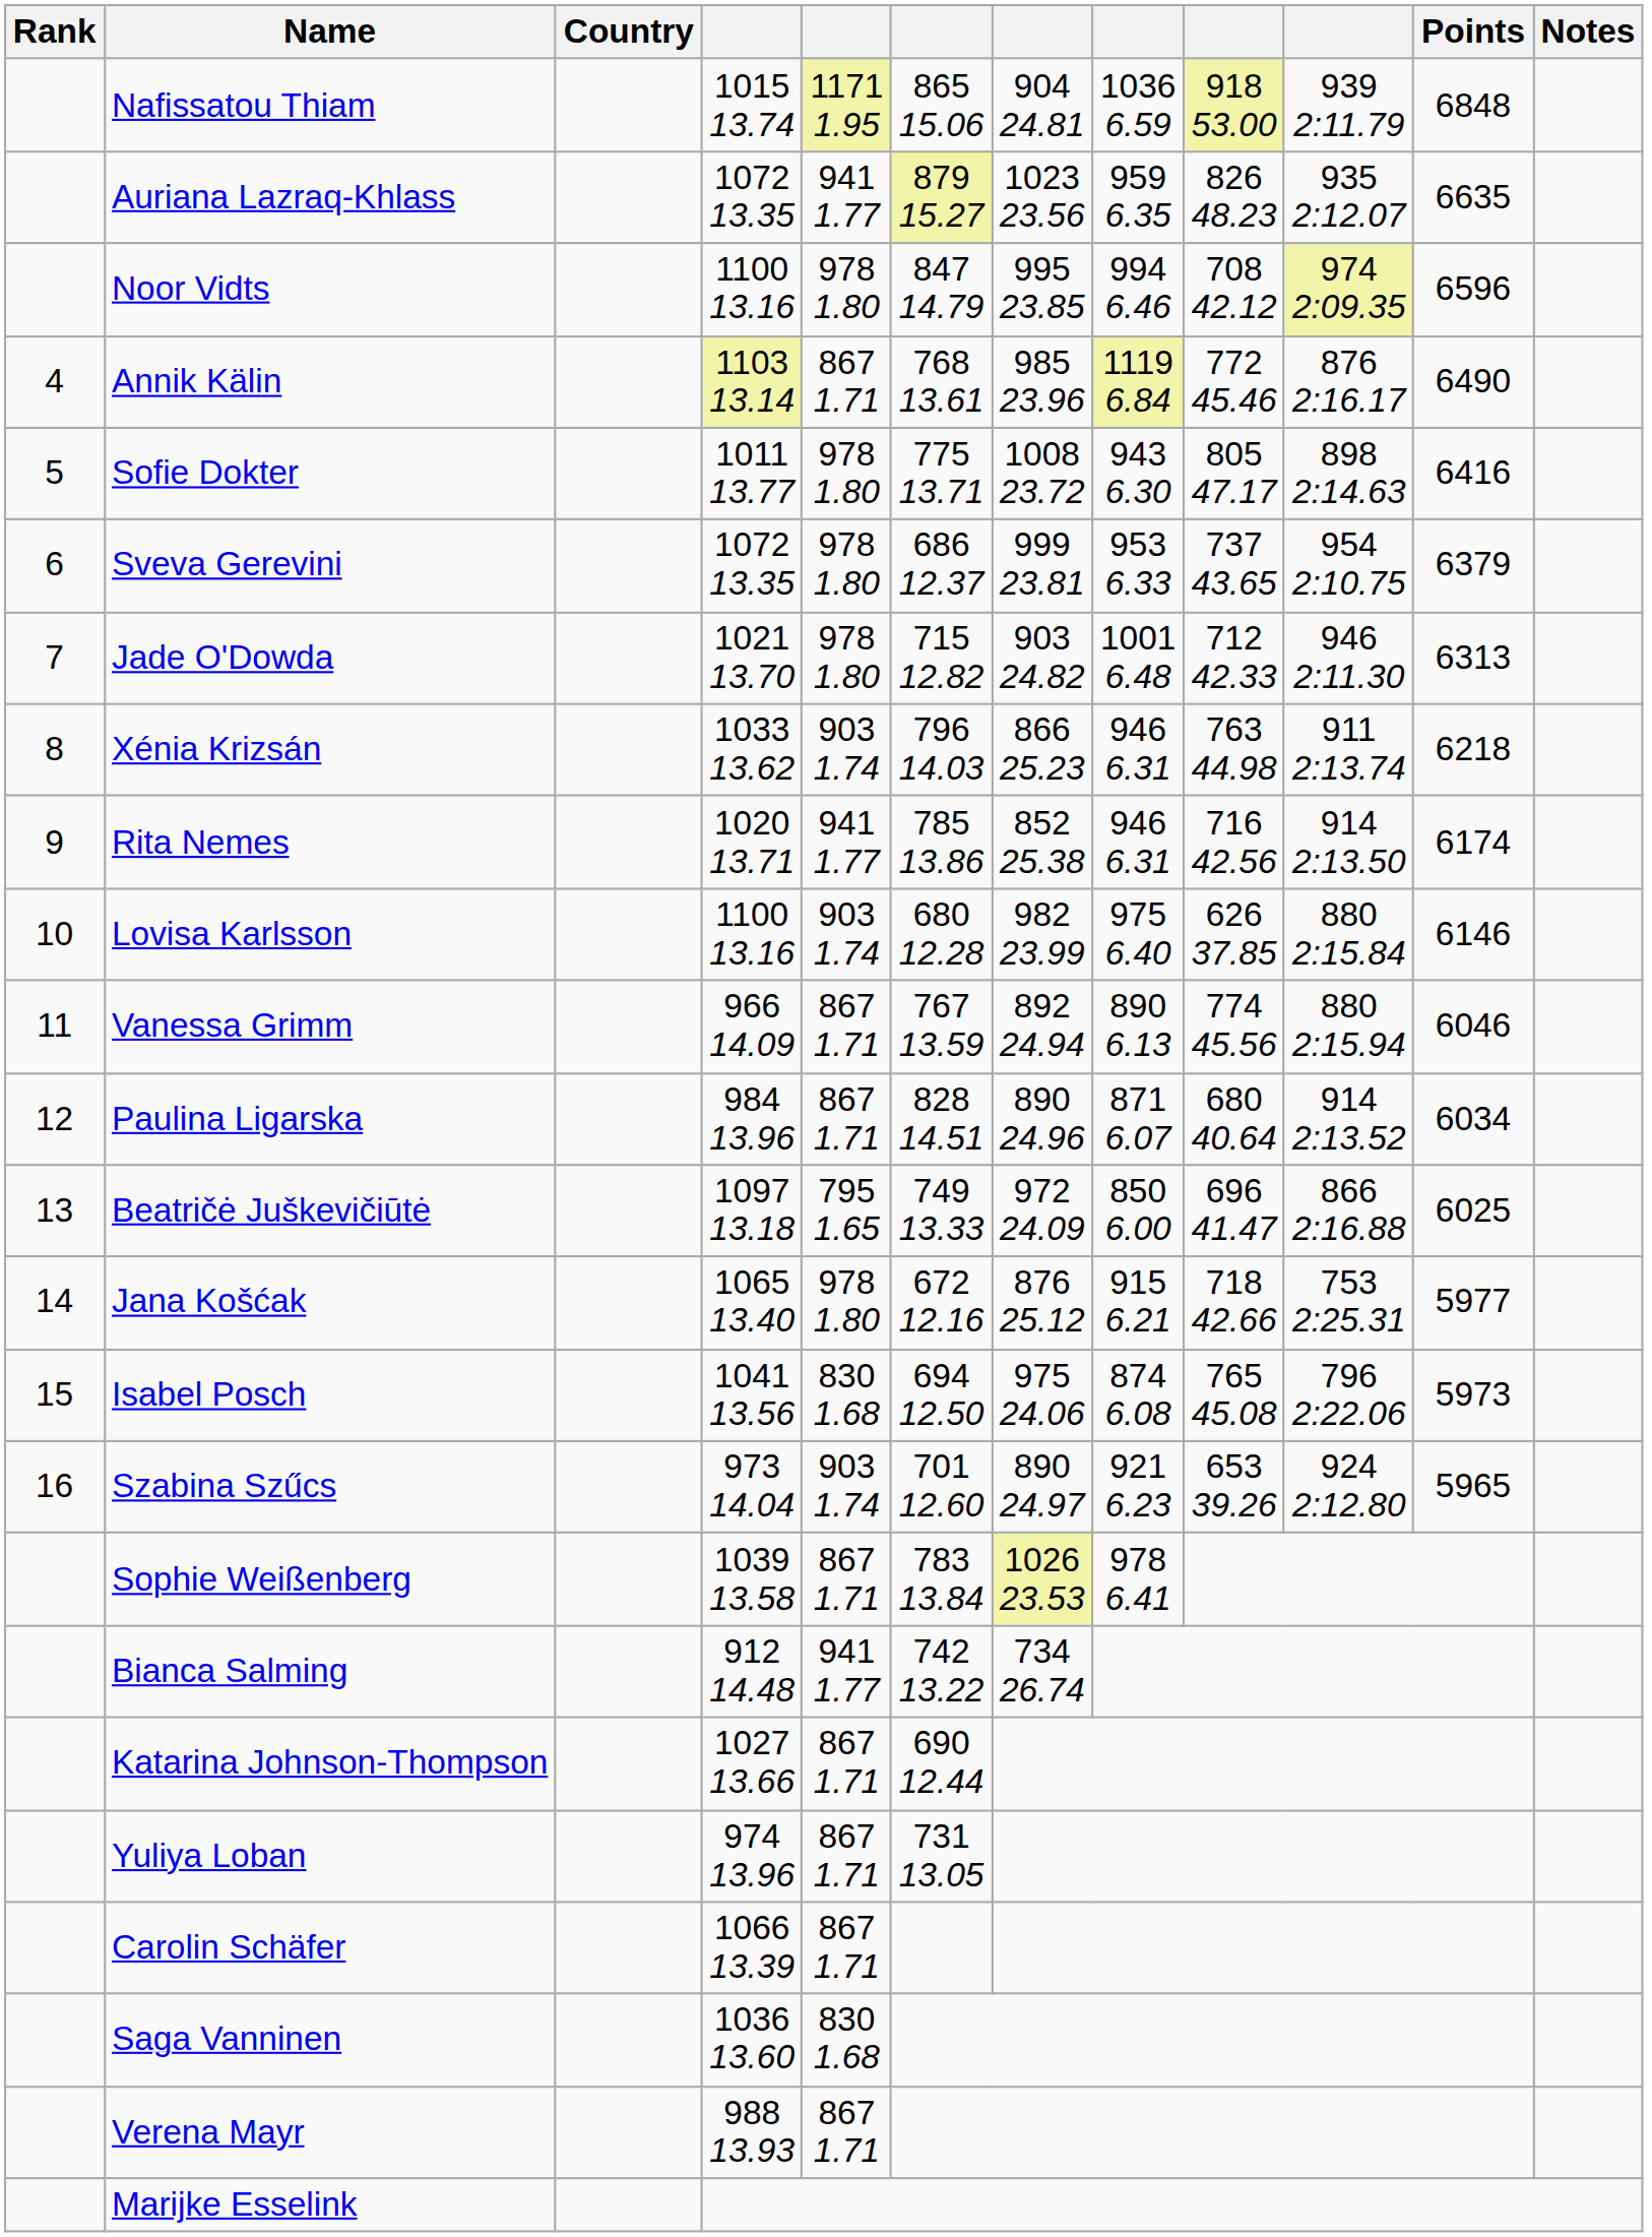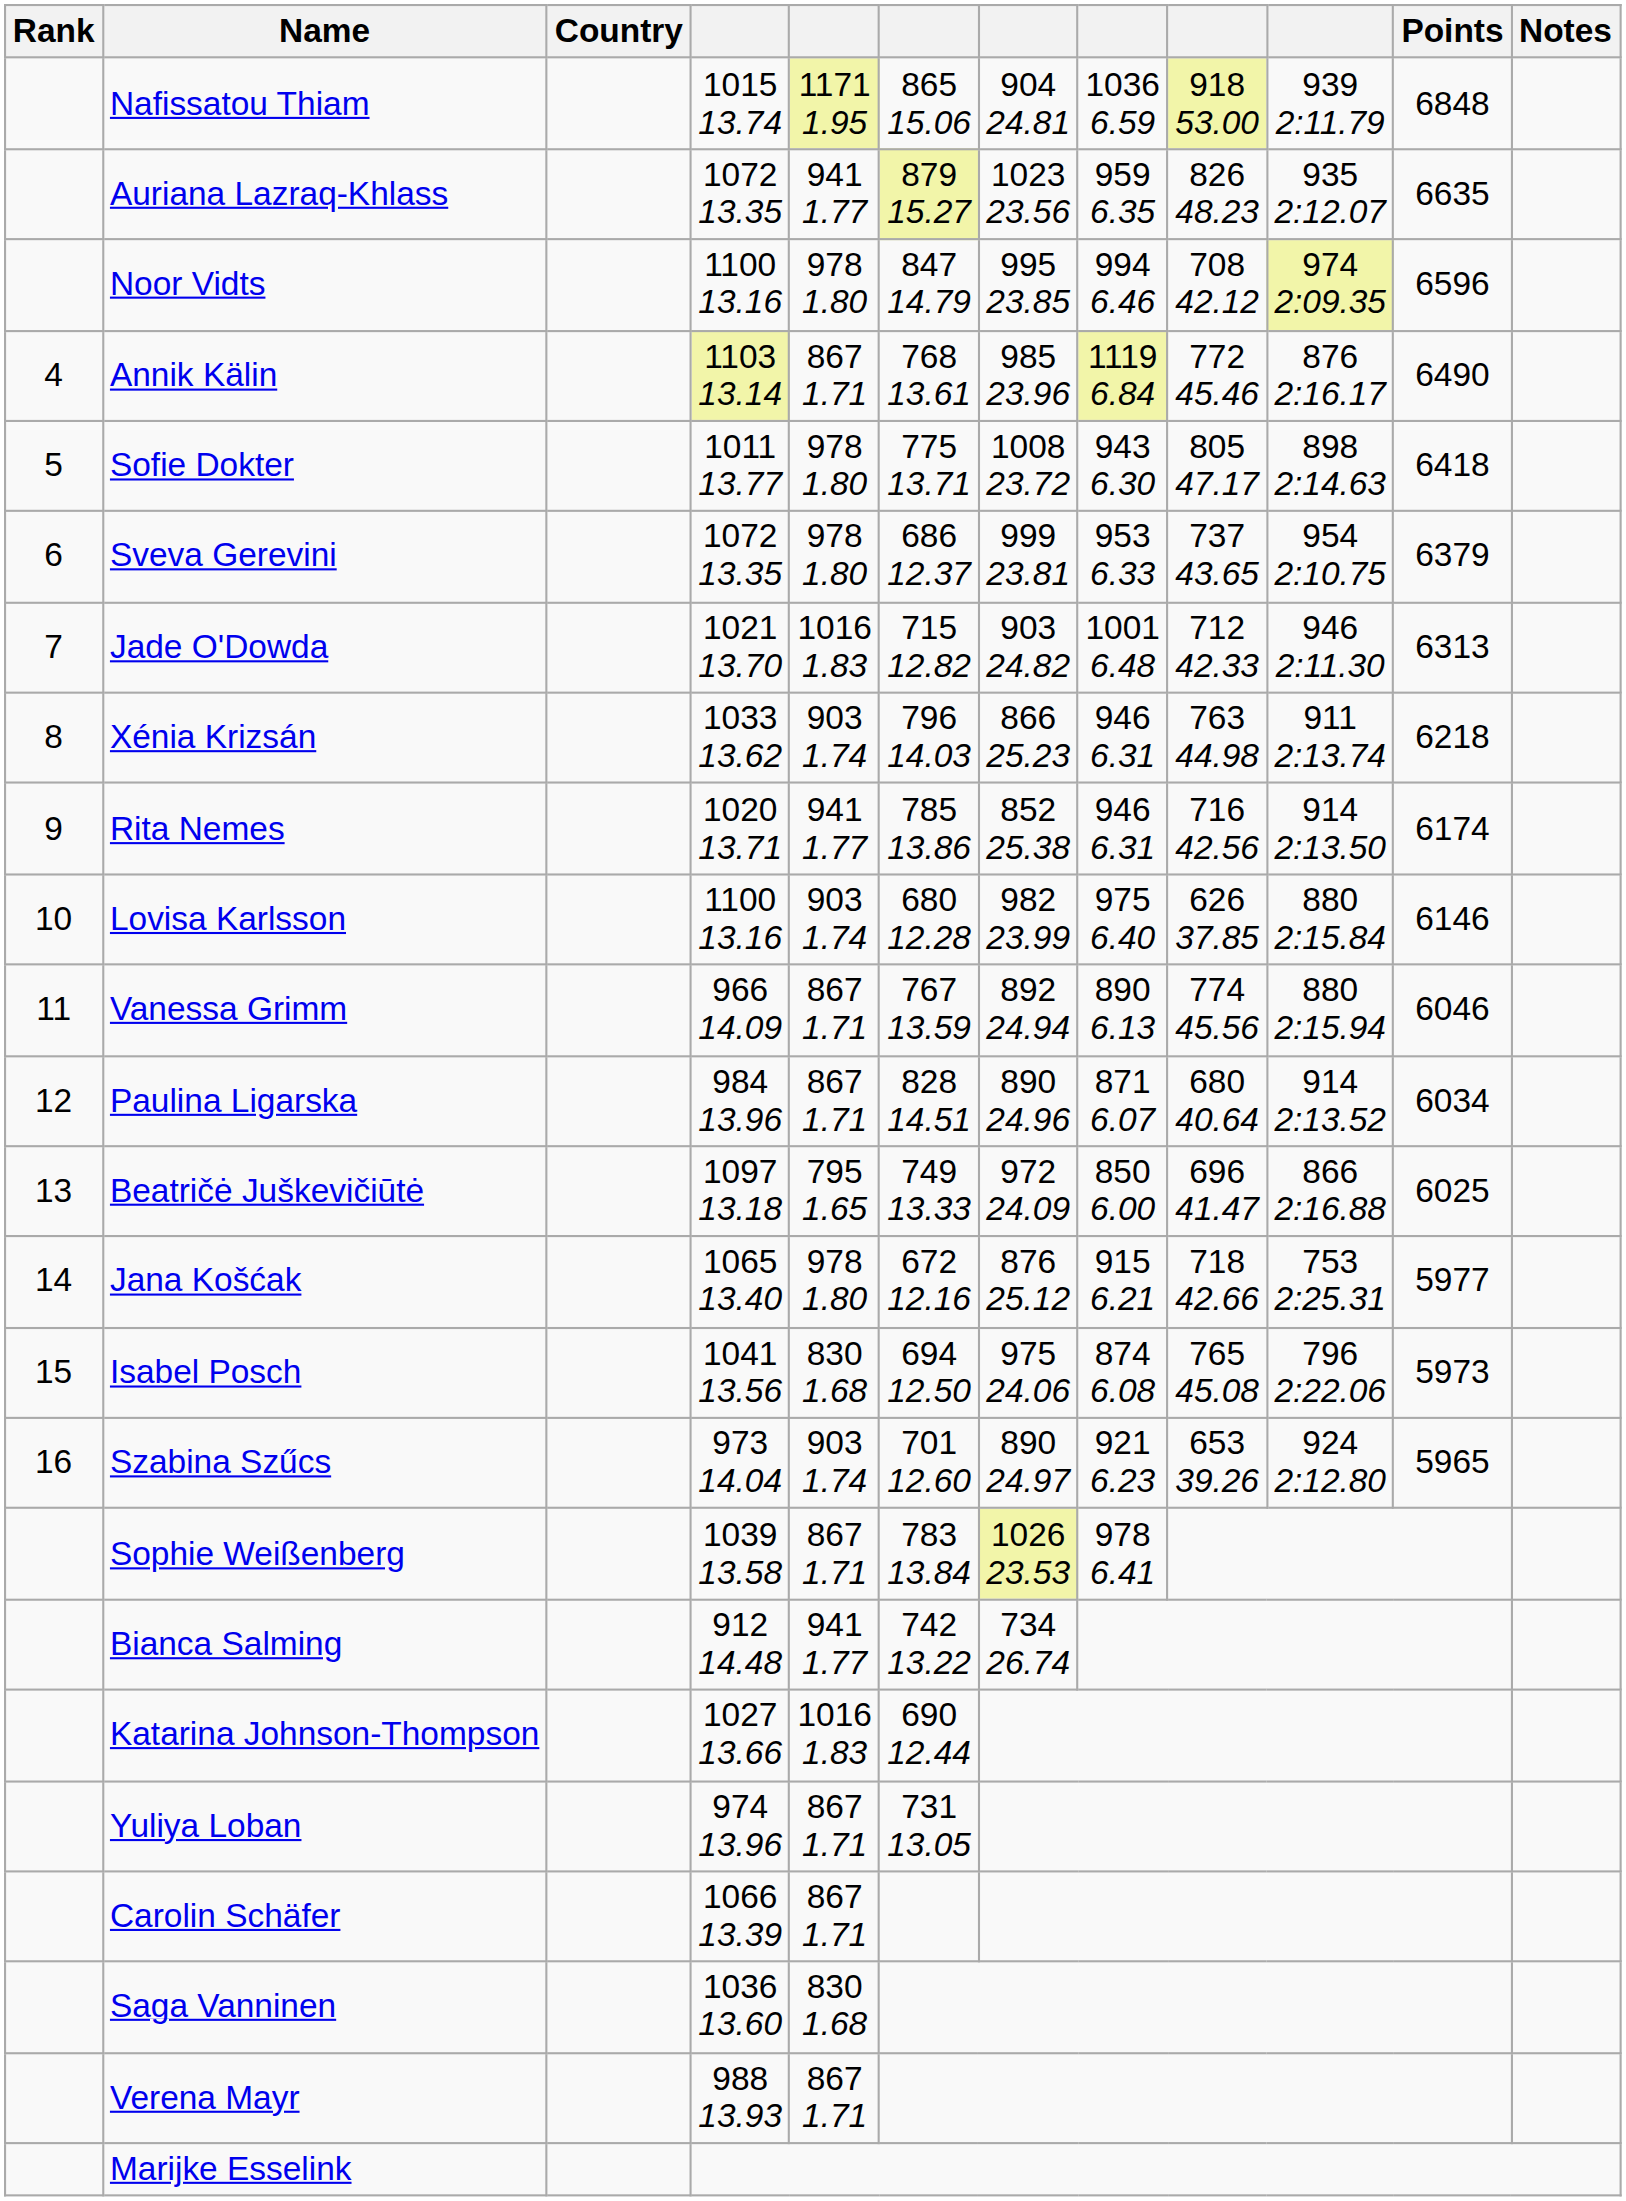Sofie Dokter | Points: 6416 -> 6418
Jade O'Dowda | column 5: 978 1.80 -> 1016 1.83
Katarina Johnson-Thompson | column 5: 867 1.71 -> 1016 1.83
